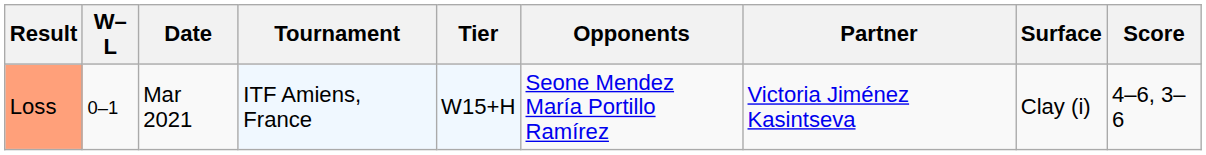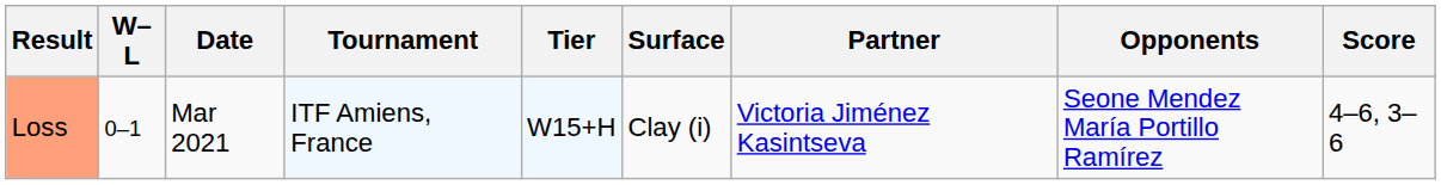columns swapped: Surface <-> Opponents
